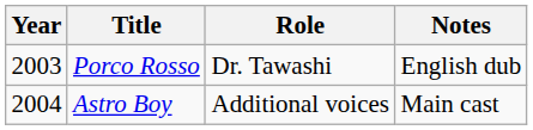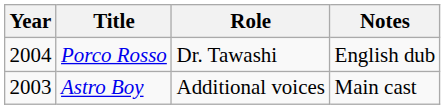Porco Rosso | Year: 2003 -> 2004
Astro Boy | Year: 2004 -> 2003
